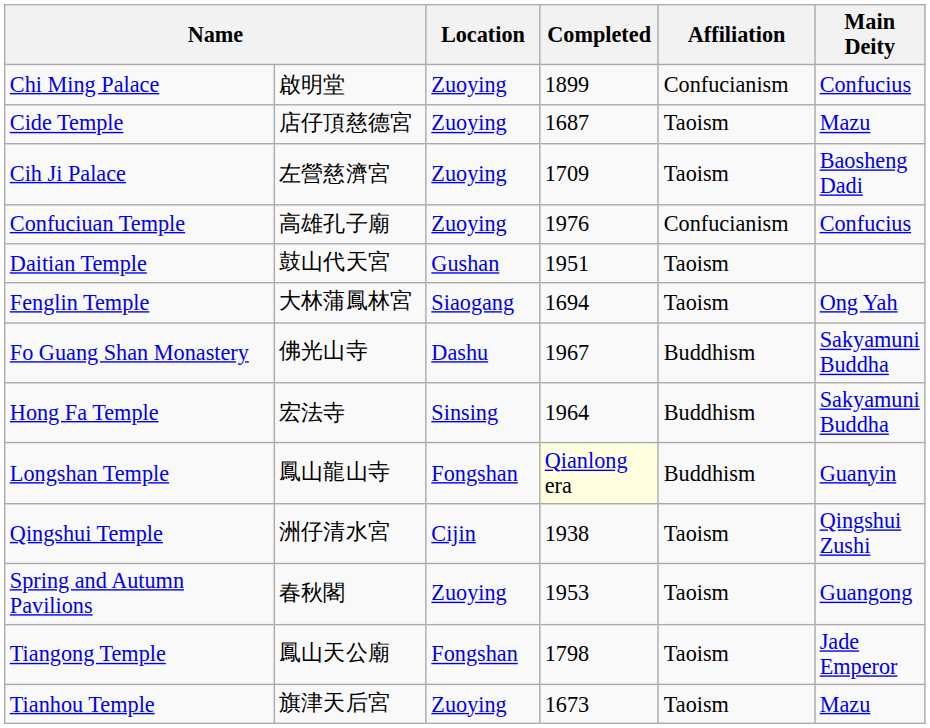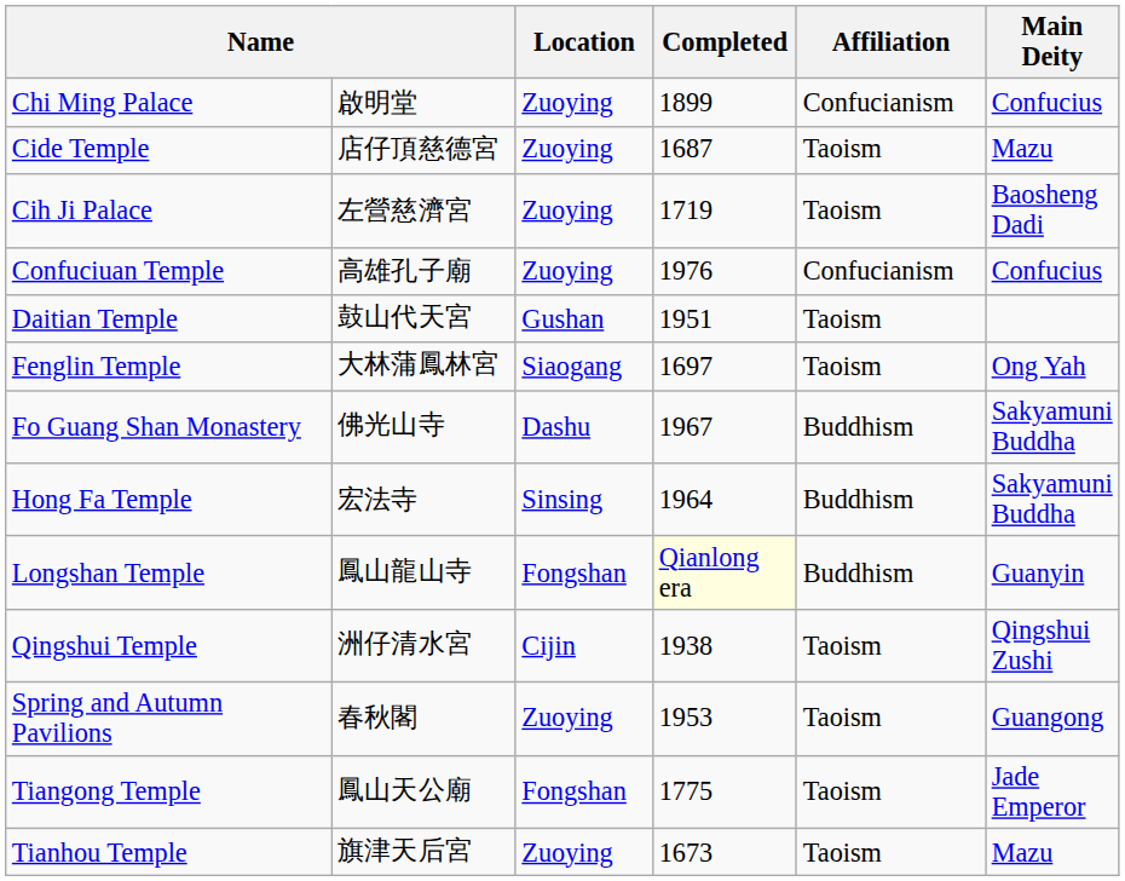Cih Ji Palace | Completed: 1709 -> 1719
Fenglin Temple | Completed: 1694 -> 1697
Tiangong Temple | Completed: 1798 -> 1775
